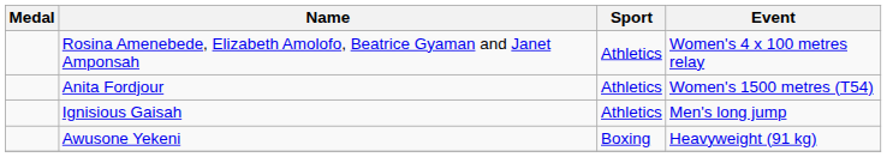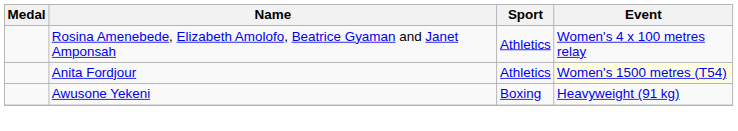Anita Fordjour | Event: no background -> lightyellow background
- row: Ignisious Gaisah | Athletics | Men's long jump
